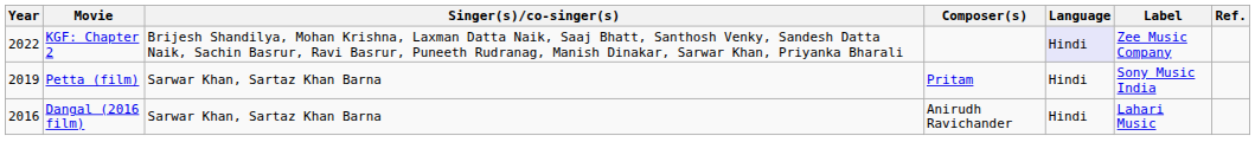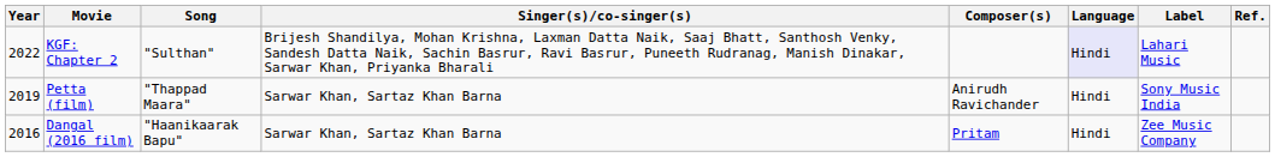+ column: Song | "Sulthan" | "Thappad Maara" | "Haanikaarak Bapu"
KGF: Chapter 2 | Label: Zee Music Company -> Lahari Music
Petta (film) | Composer(s): Pritam -> Anirudh Ravichander
Dangal (2016 film) | Composer(s): Anirudh Ravichander -> Pritam
Dangal (2016 film) | Label: Lahari Music -> Zee Music Company
